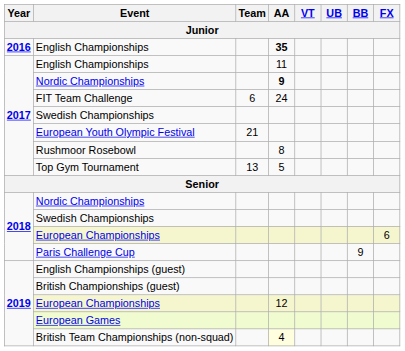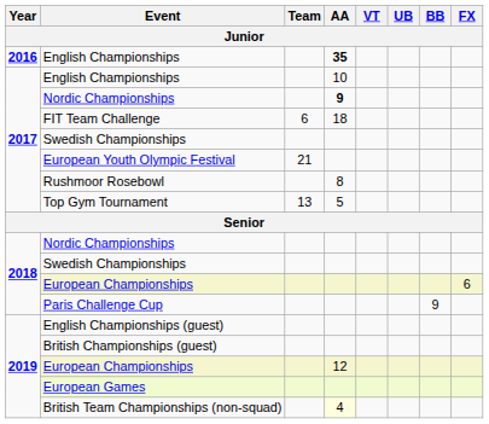2017 / English Championships | AA: 11 -> 10
FIT Team Challenge | AA: 24 -> 18
